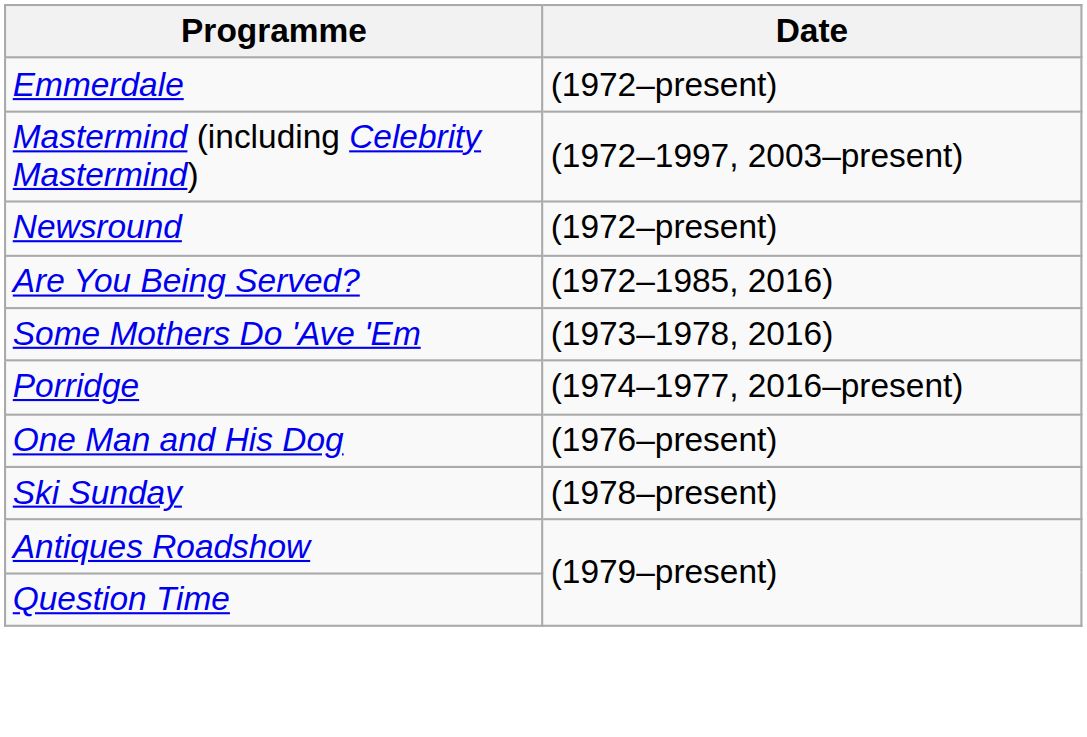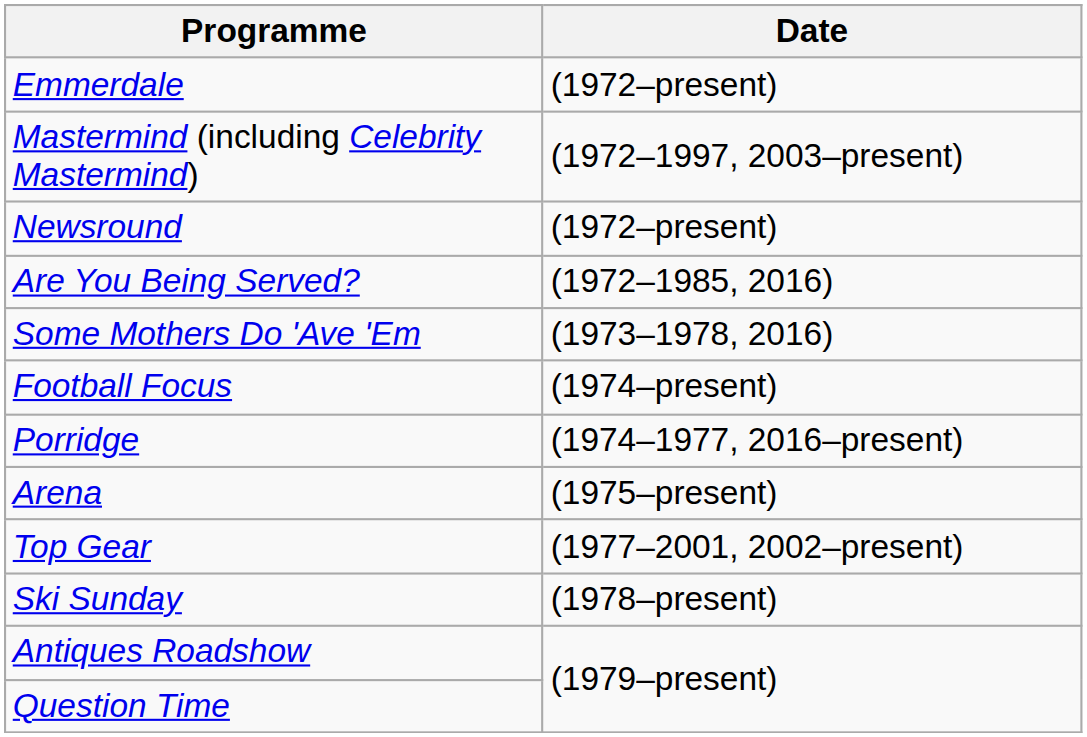+ row: Football Focus | (1974–present)
+ row: Arena | (1975–present)
- row: One Man and His Dog | (1976–present)
+ row: Top Gear | (1977–2001, 2002–present)
